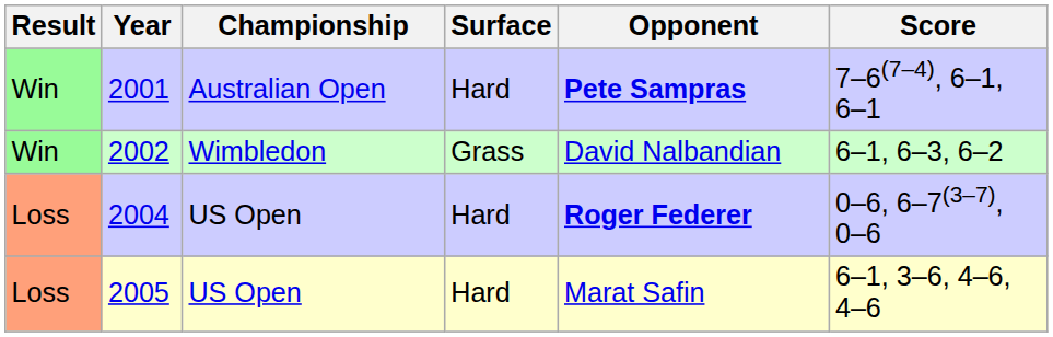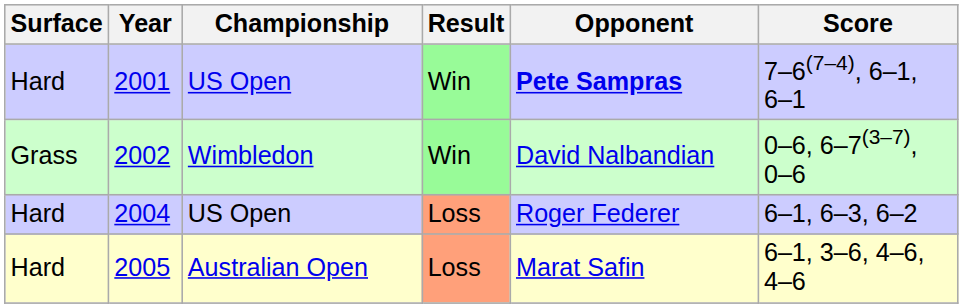columns swapped: Result <-> Surface
2001 | Championship: Australian Open -> US Open
2002 | Score: 6–1, 6–3, 6–2 -> 0–6, 6–7(3–7), 0–6
2004 | Opponent: bold -> normal
2004 | Score: 0–6, 6–7(3–7), 0–6 -> 6–1, 6–3, 6–2
2005 | Championship: US Open -> Australian Open
